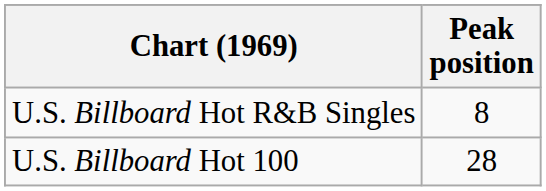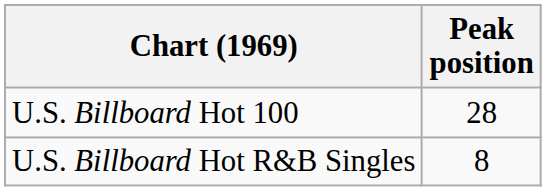rows swapped: U.S. Billboard Hot R&B Singles <-> U.S. Billboard Hot 100
